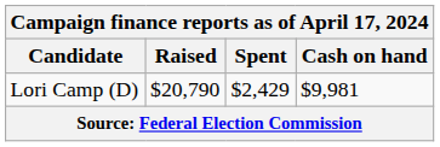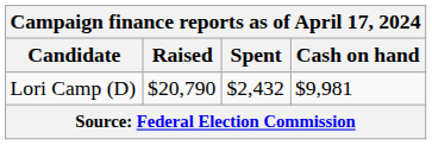Lori Camp (D) | Spent: $2,429 -> $2,432
